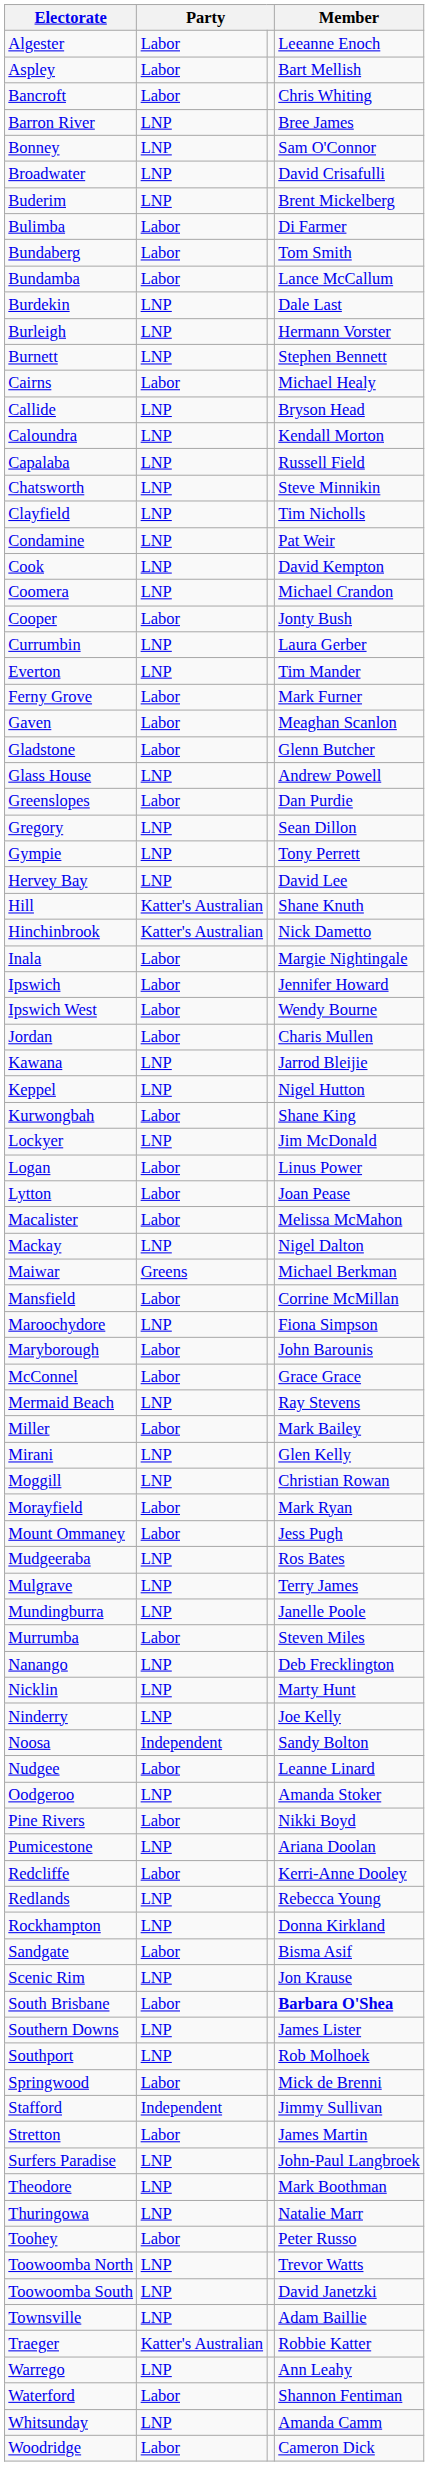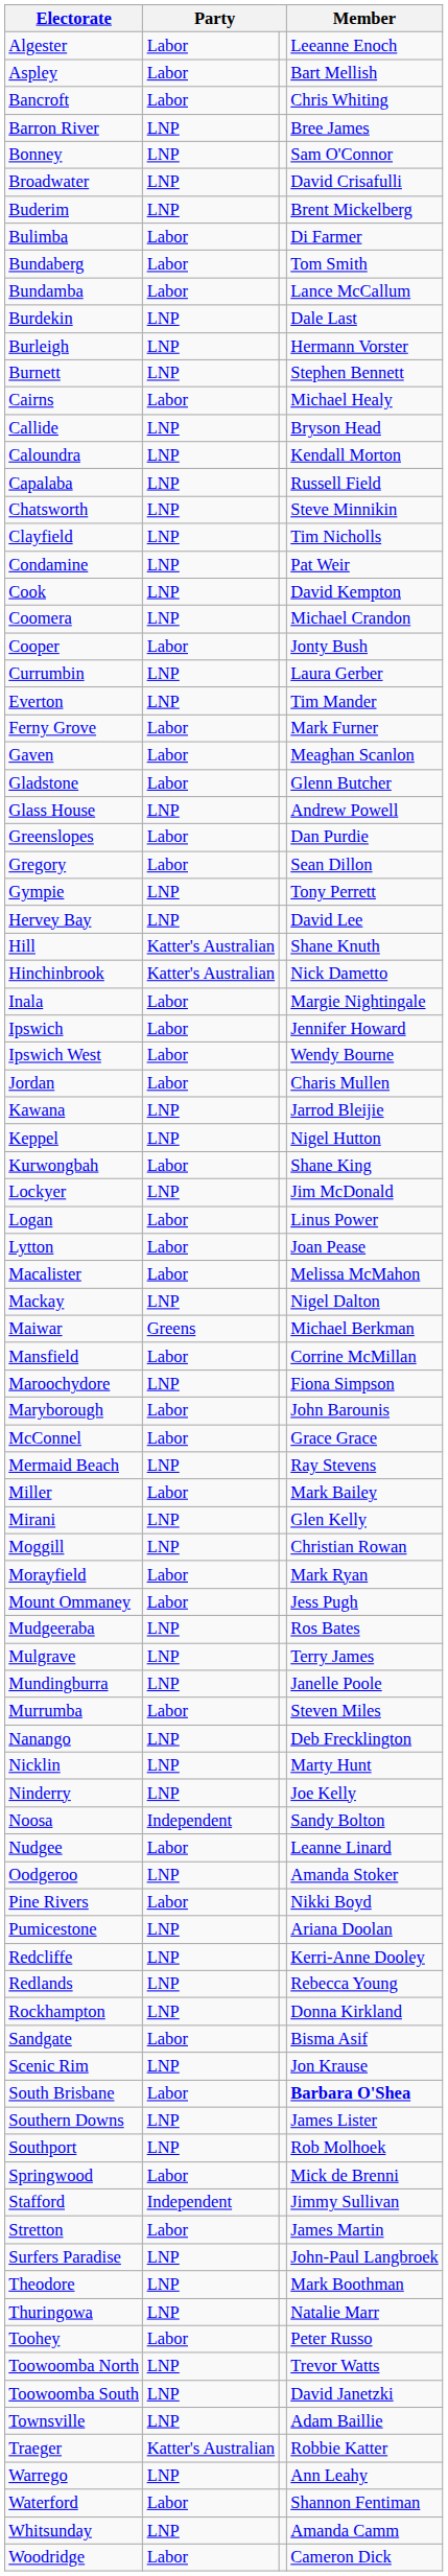Gregory | column 2: LNP -> Labor
Redcliffe | column 2: Labor -> LNP
